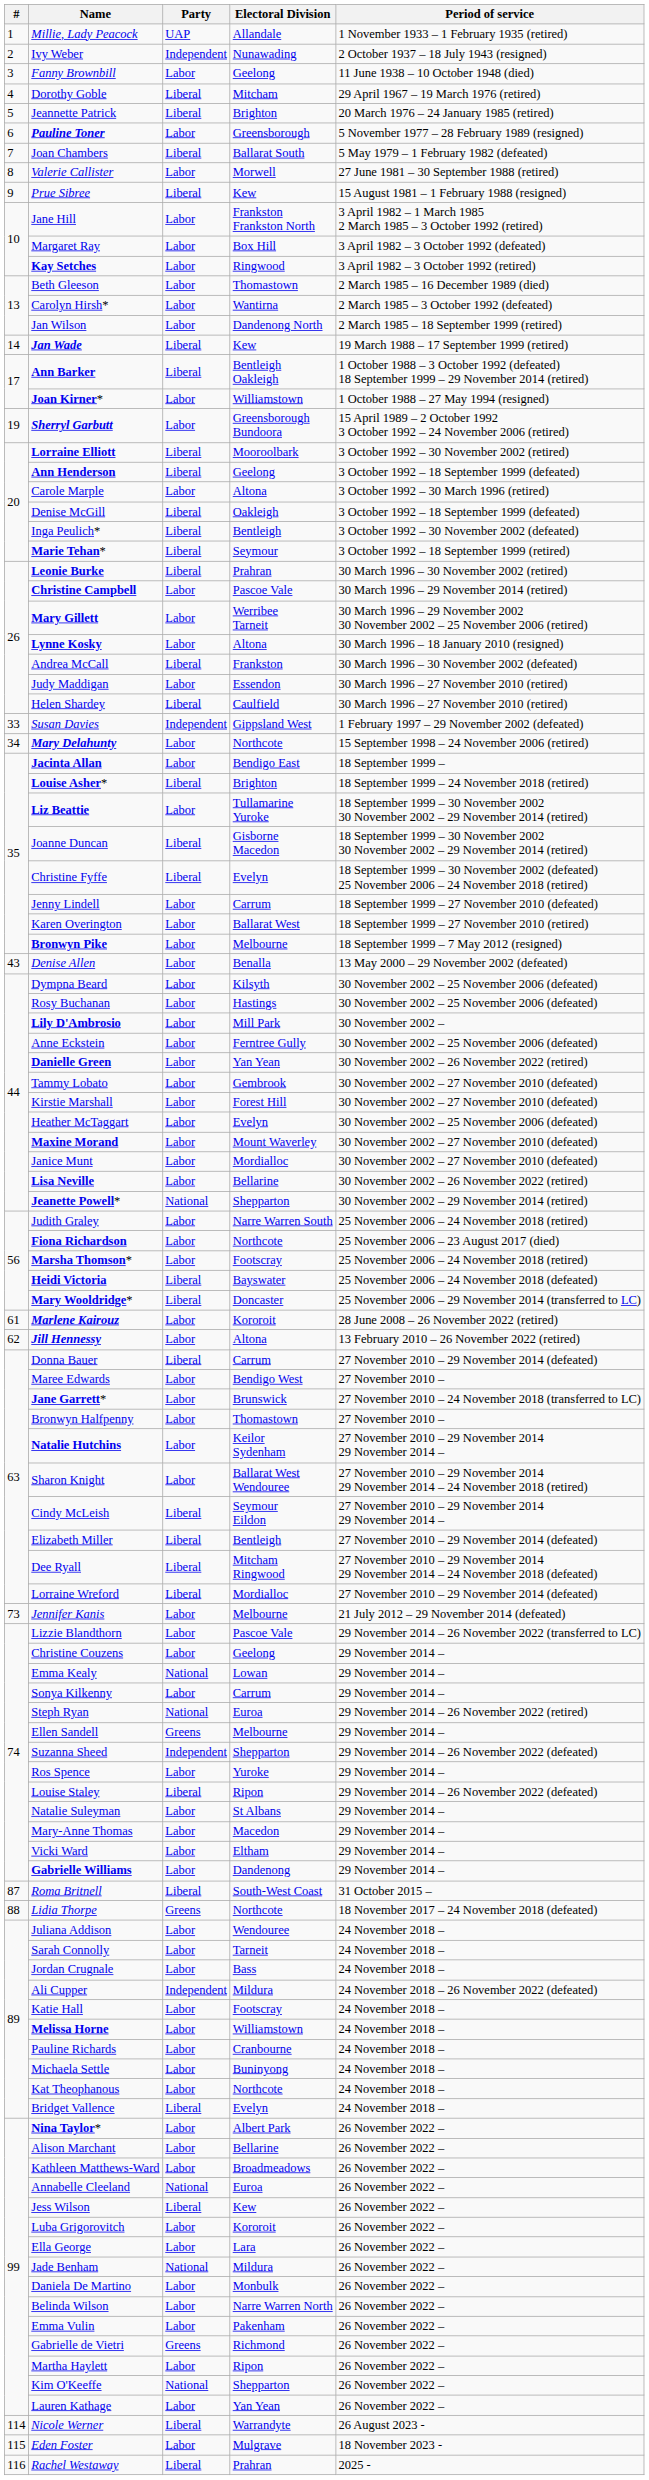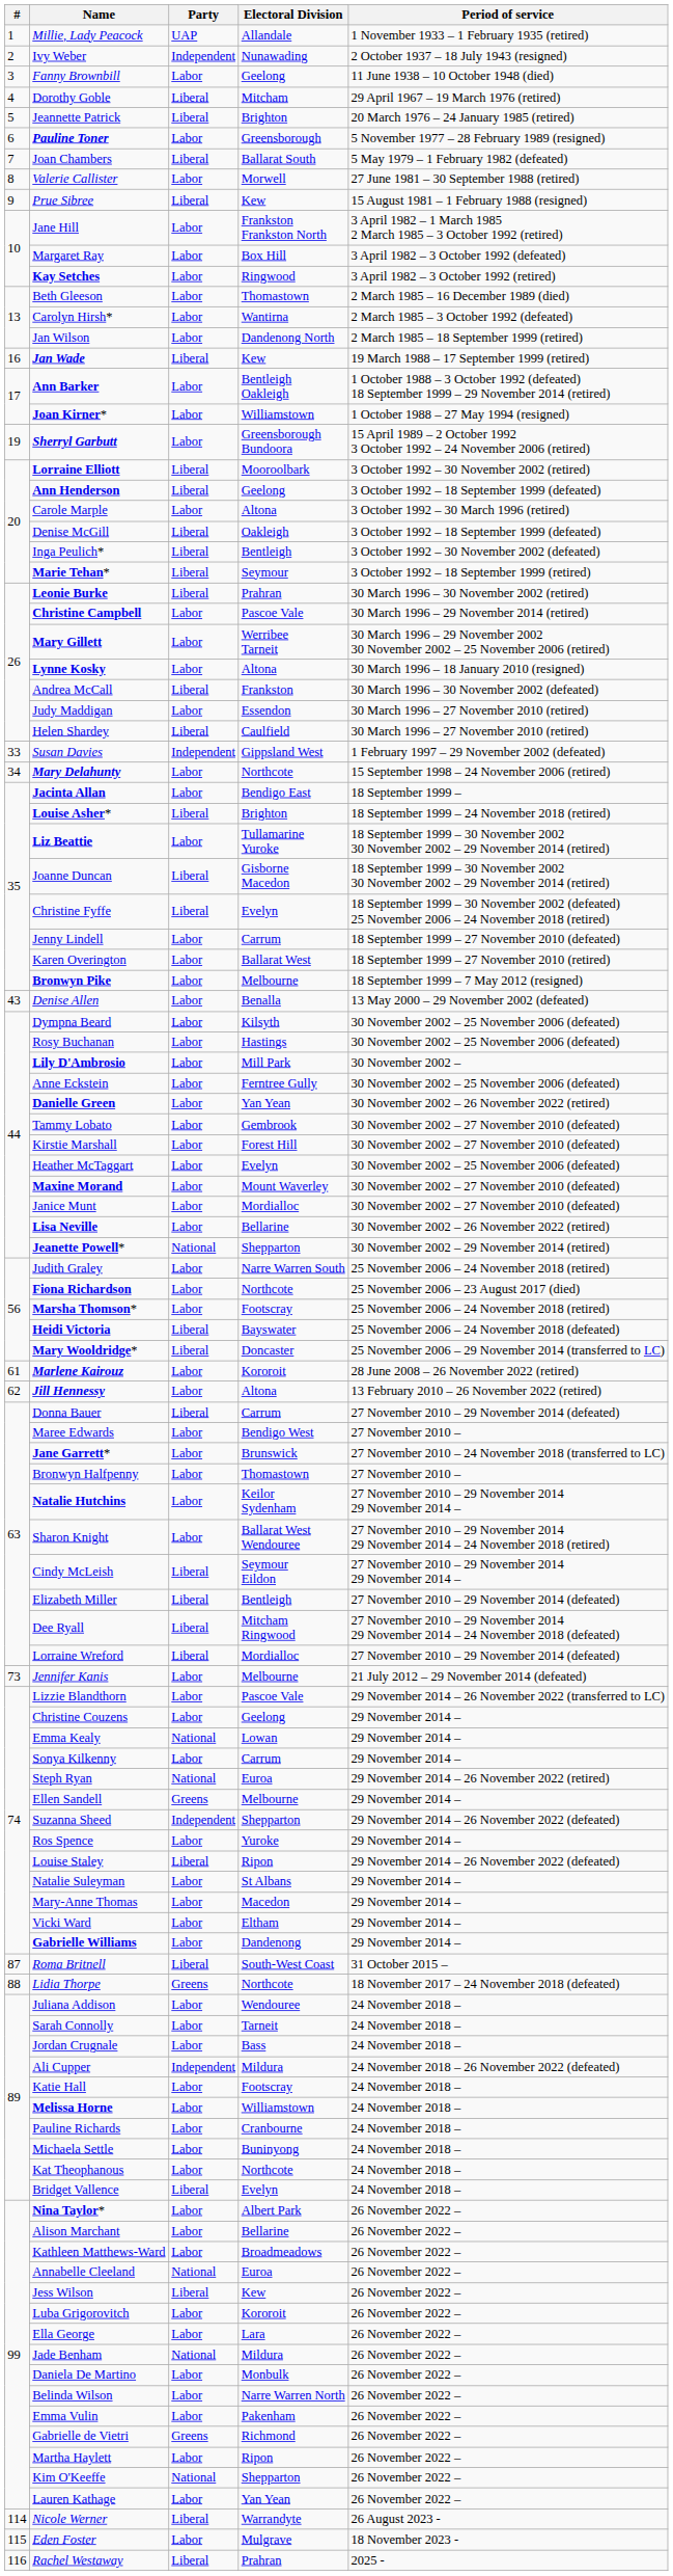Jan Wade | #: 14 -> 16
Ann Barker | Party: Liberal -> Labor
